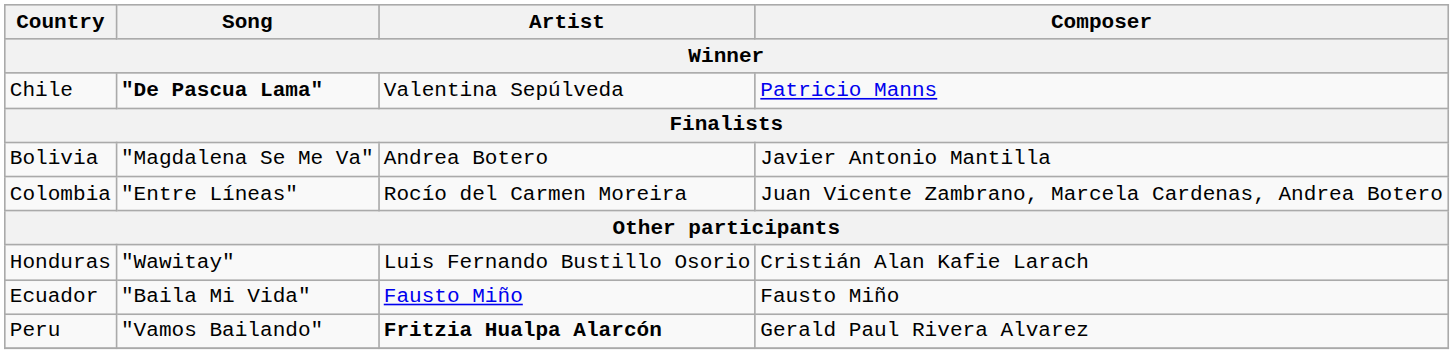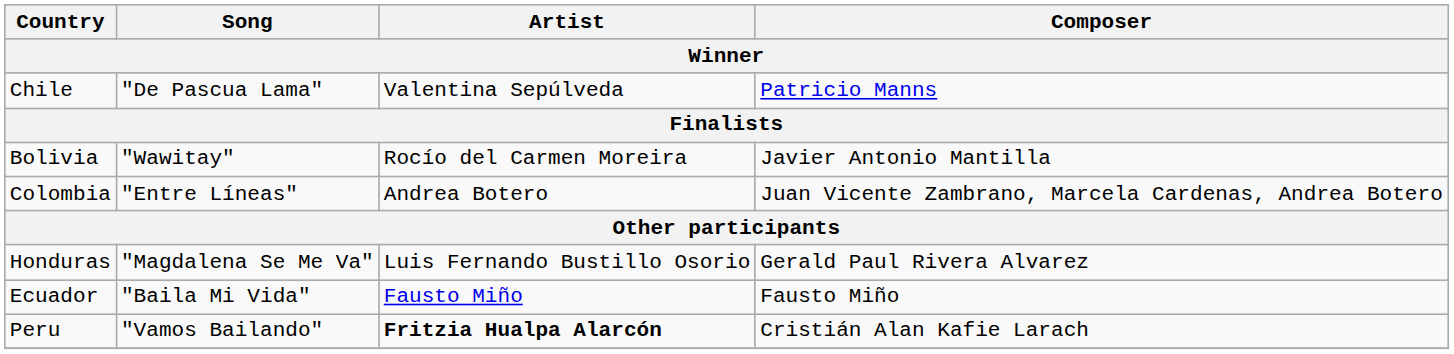Chile | Song: bold -> normal
Bolivia | Song: "Magdalena Se Me Va" -> "Wawitay"
Bolivia | Artist: Andrea Botero -> Rocío del Carmen Moreira
Colombia | Artist: Rocío del Carmen Moreira -> Andrea Botero
Honduras | Song: "Wawitay" -> "Magdalena Se Me Va"
Honduras | Composer: Cristián Alan Kafie Larach -> Gerald Paul Rivera Alvarez
Peru | Composer: Gerald Paul Rivera Alvarez -> Cristián Alan Kafie Larach
